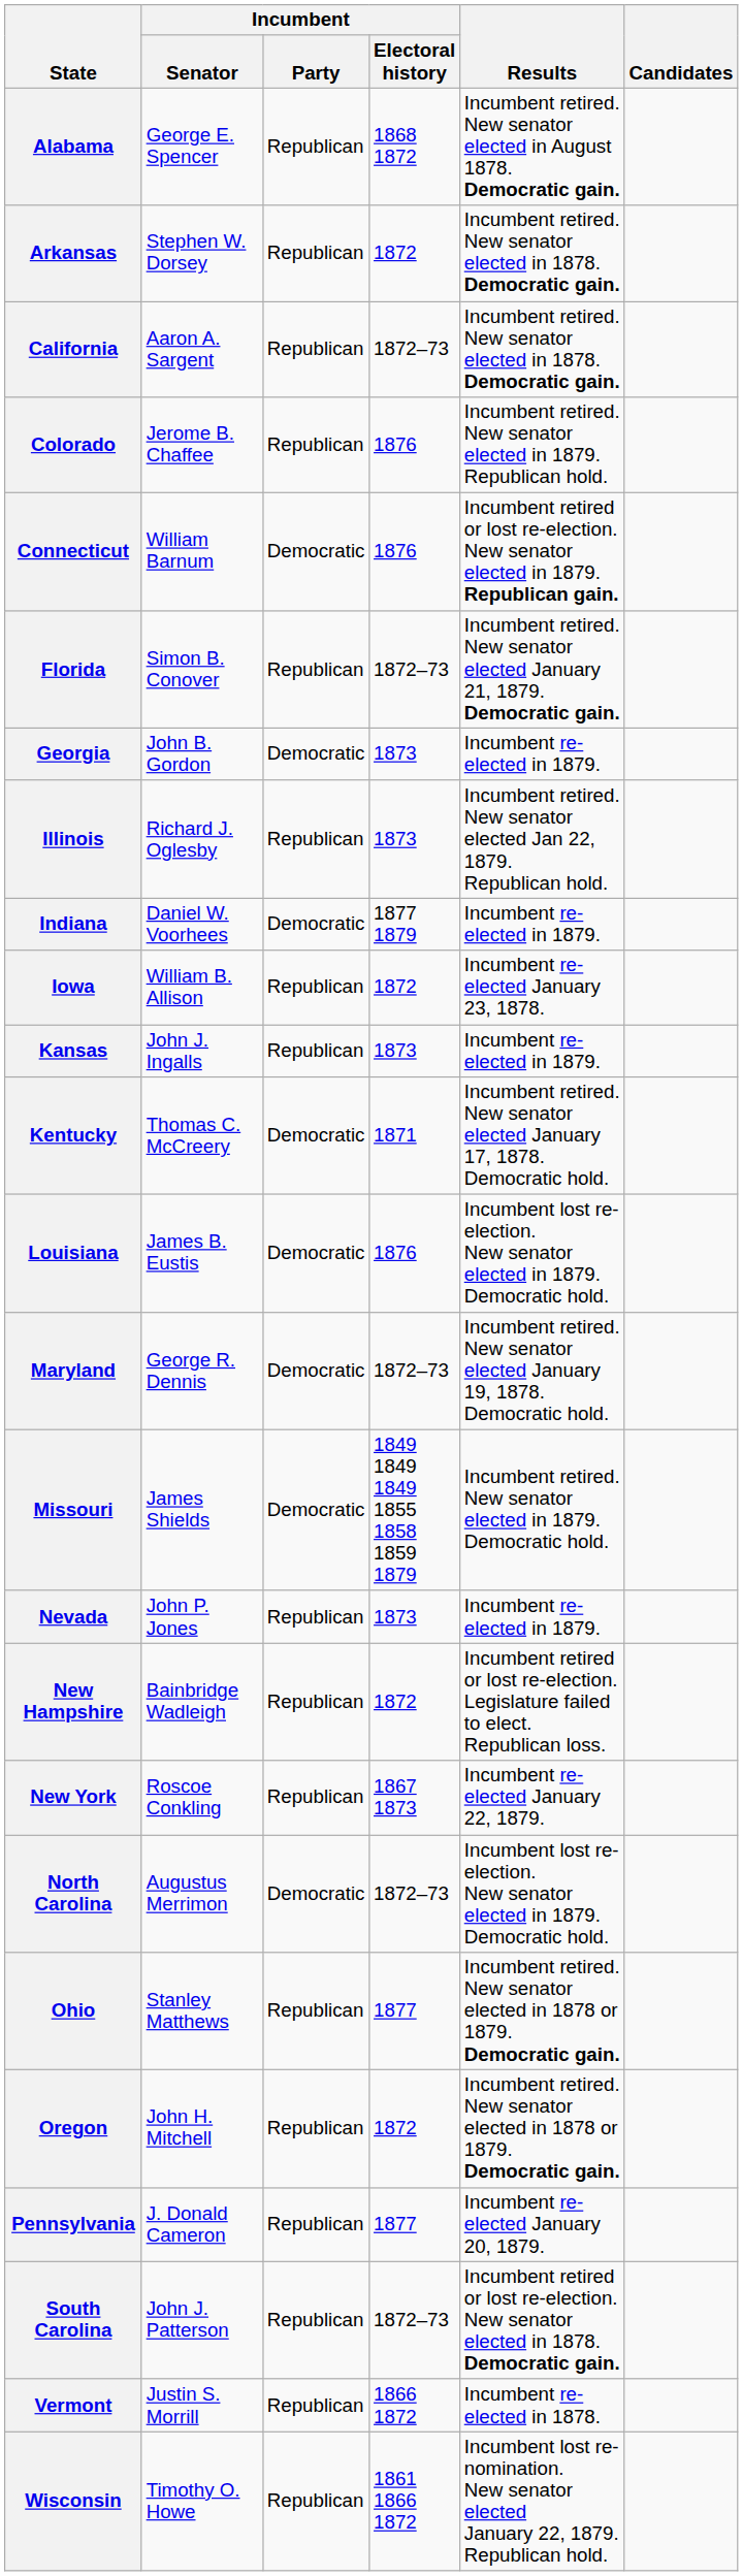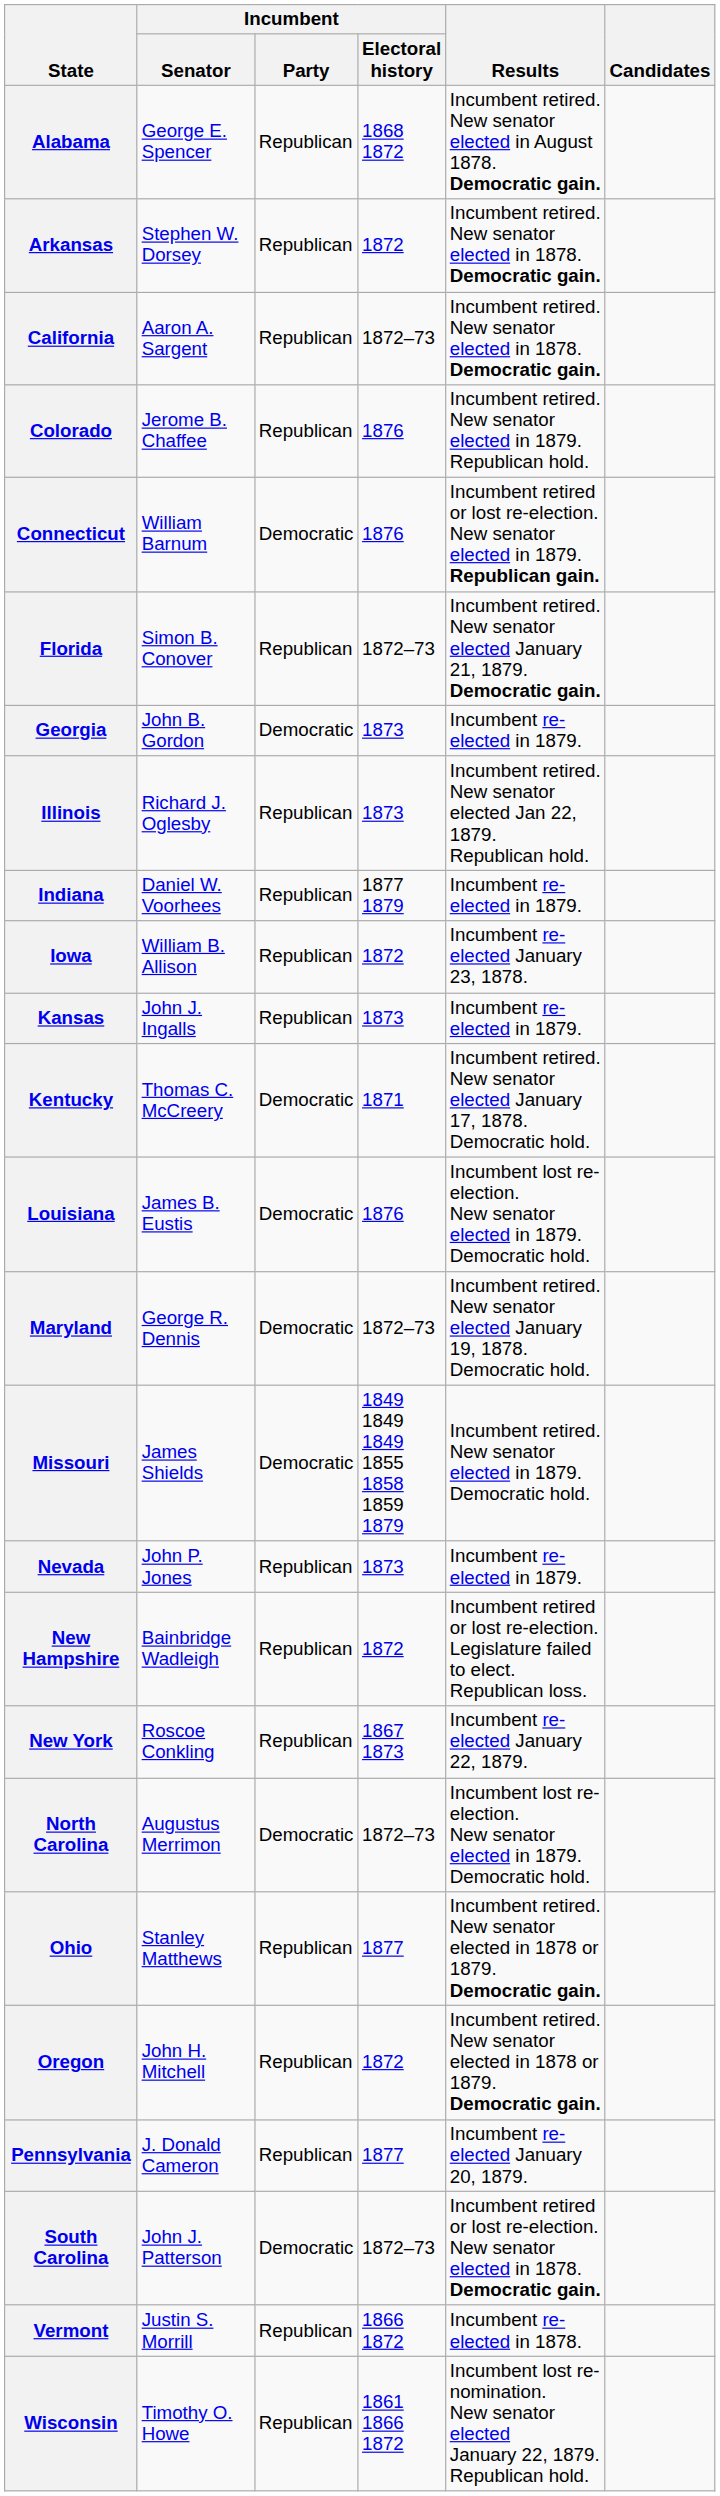Indiana | Incumbent / Party: Democratic -> Republican
South Carolina | Incumbent / Party: Republican -> Democratic
